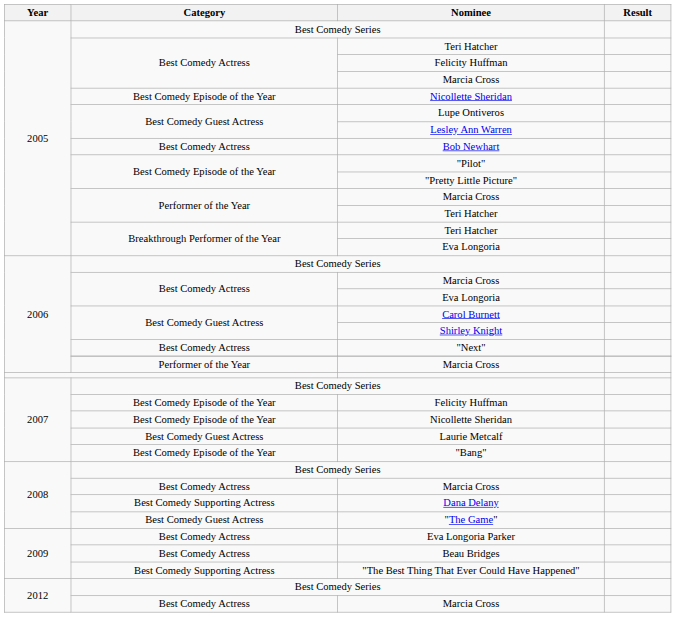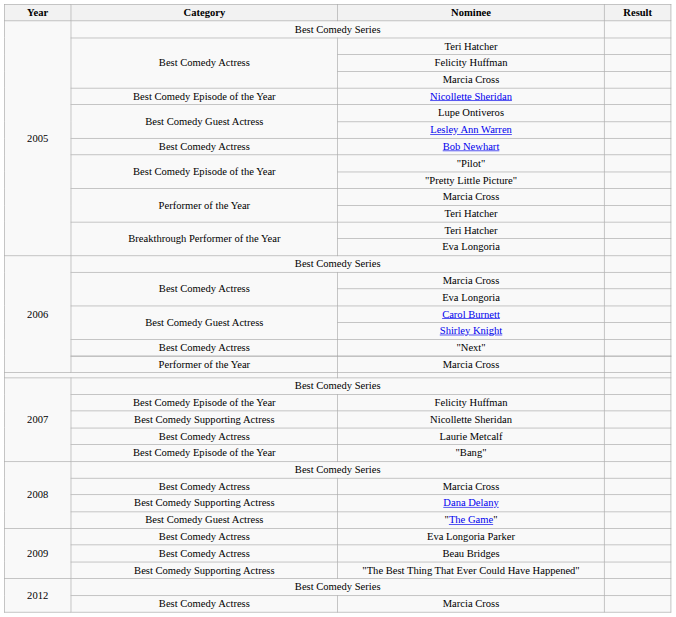2007 / Nicollette Sheridan | Category: Best Comedy Episode of the Year -> Best Comedy Supporting Actress
Laurie Metcalf | Category: Best Comedy Guest Actress -> Best Comedy Actress
